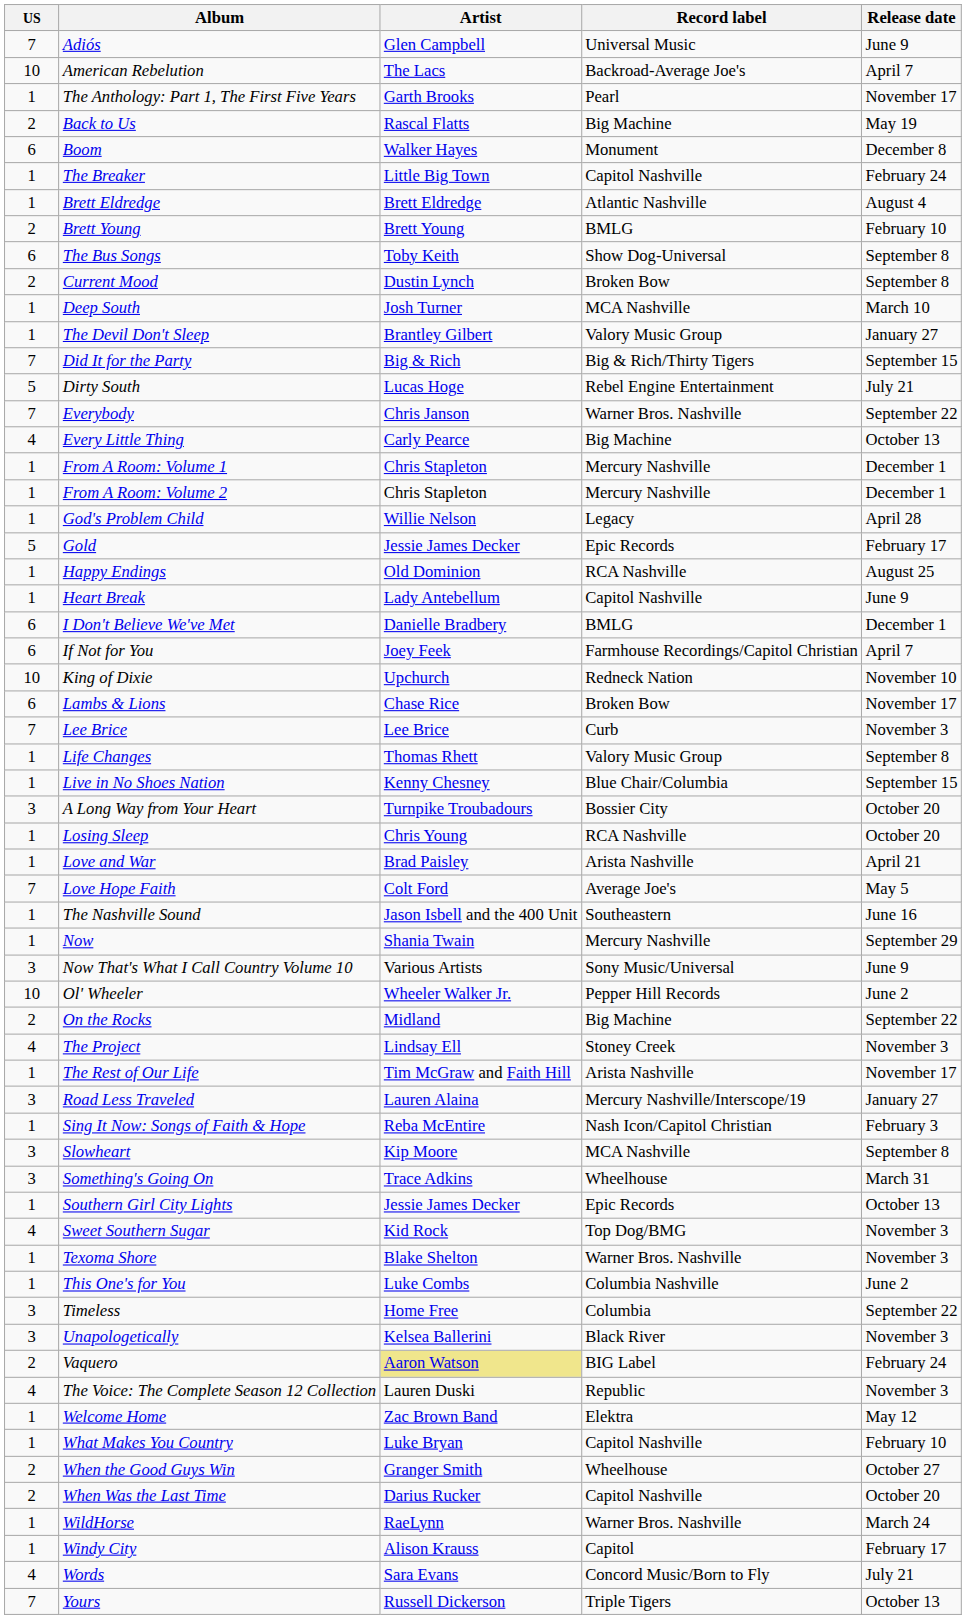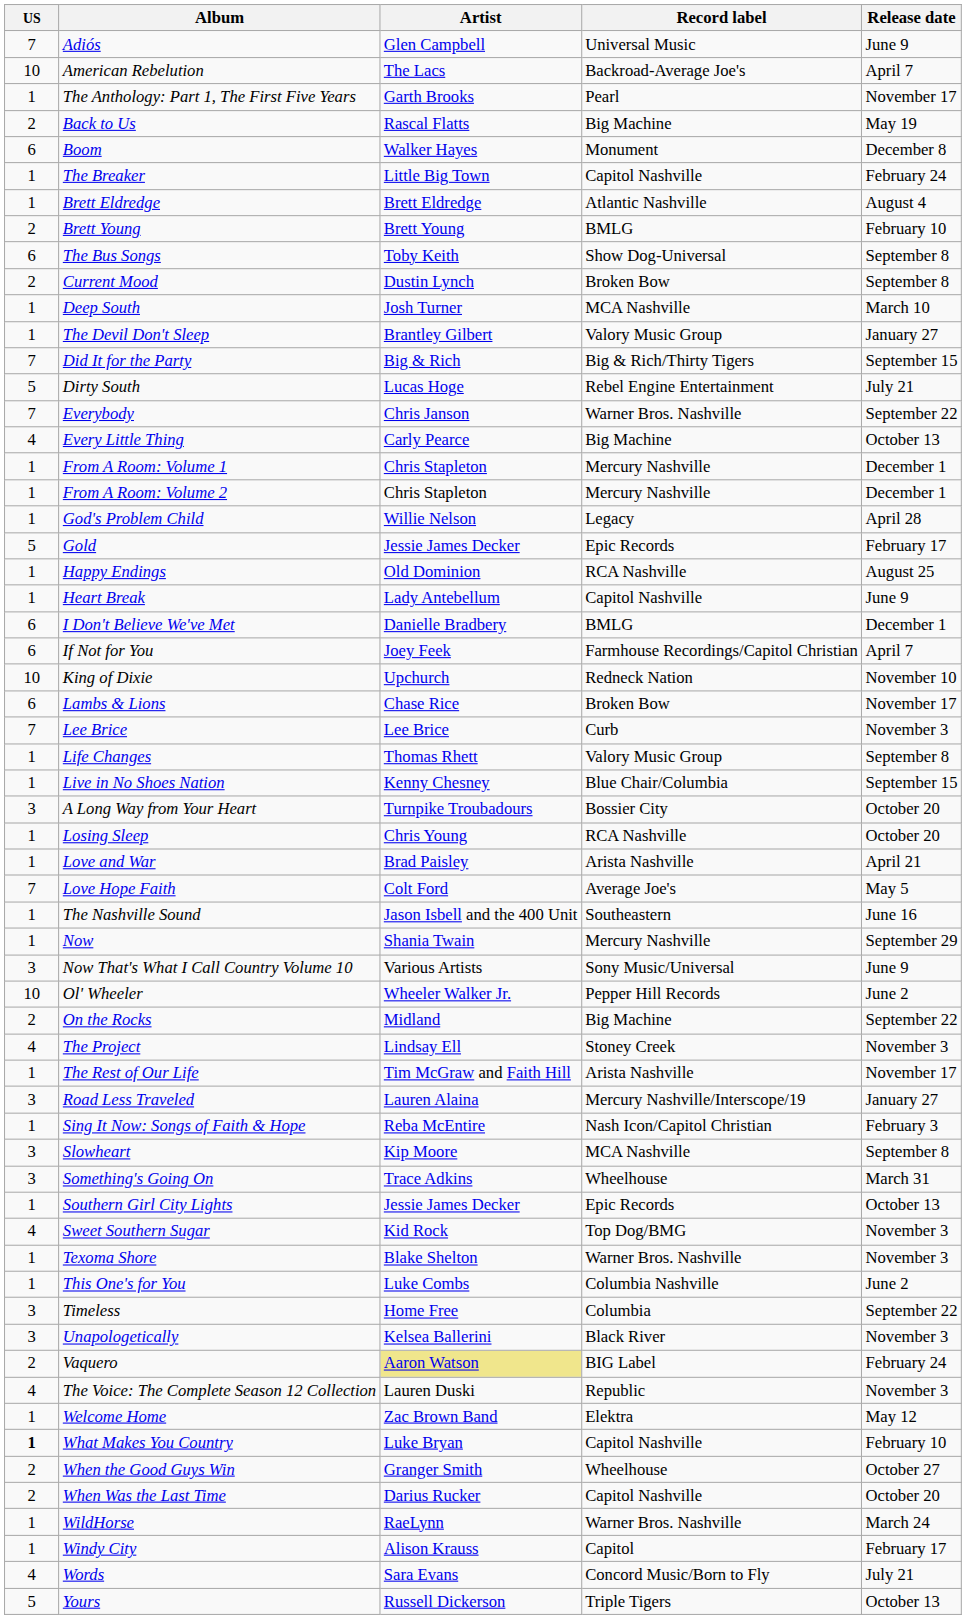What Makes You Country | US: normal -> bold
Yours | US: 7 -> 5
